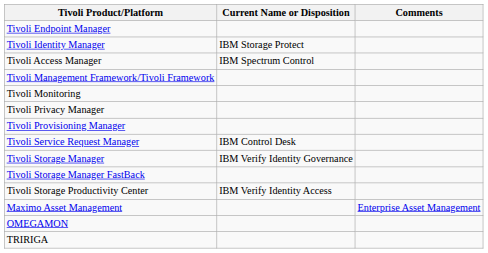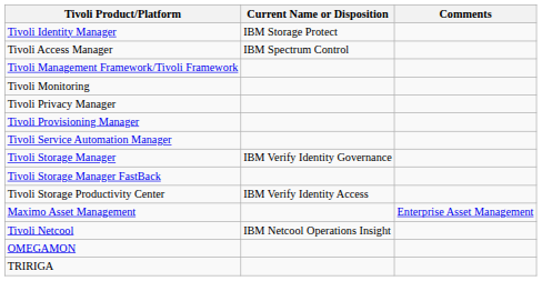- row: Tivoli Endpoint Manager
+ row: Tivoli Service Automation Manager
- row: Tivoli Service Request Manager | IBM Control Desk
+ row: Tivoli Netcool | IBM Netcool Operations Insight
